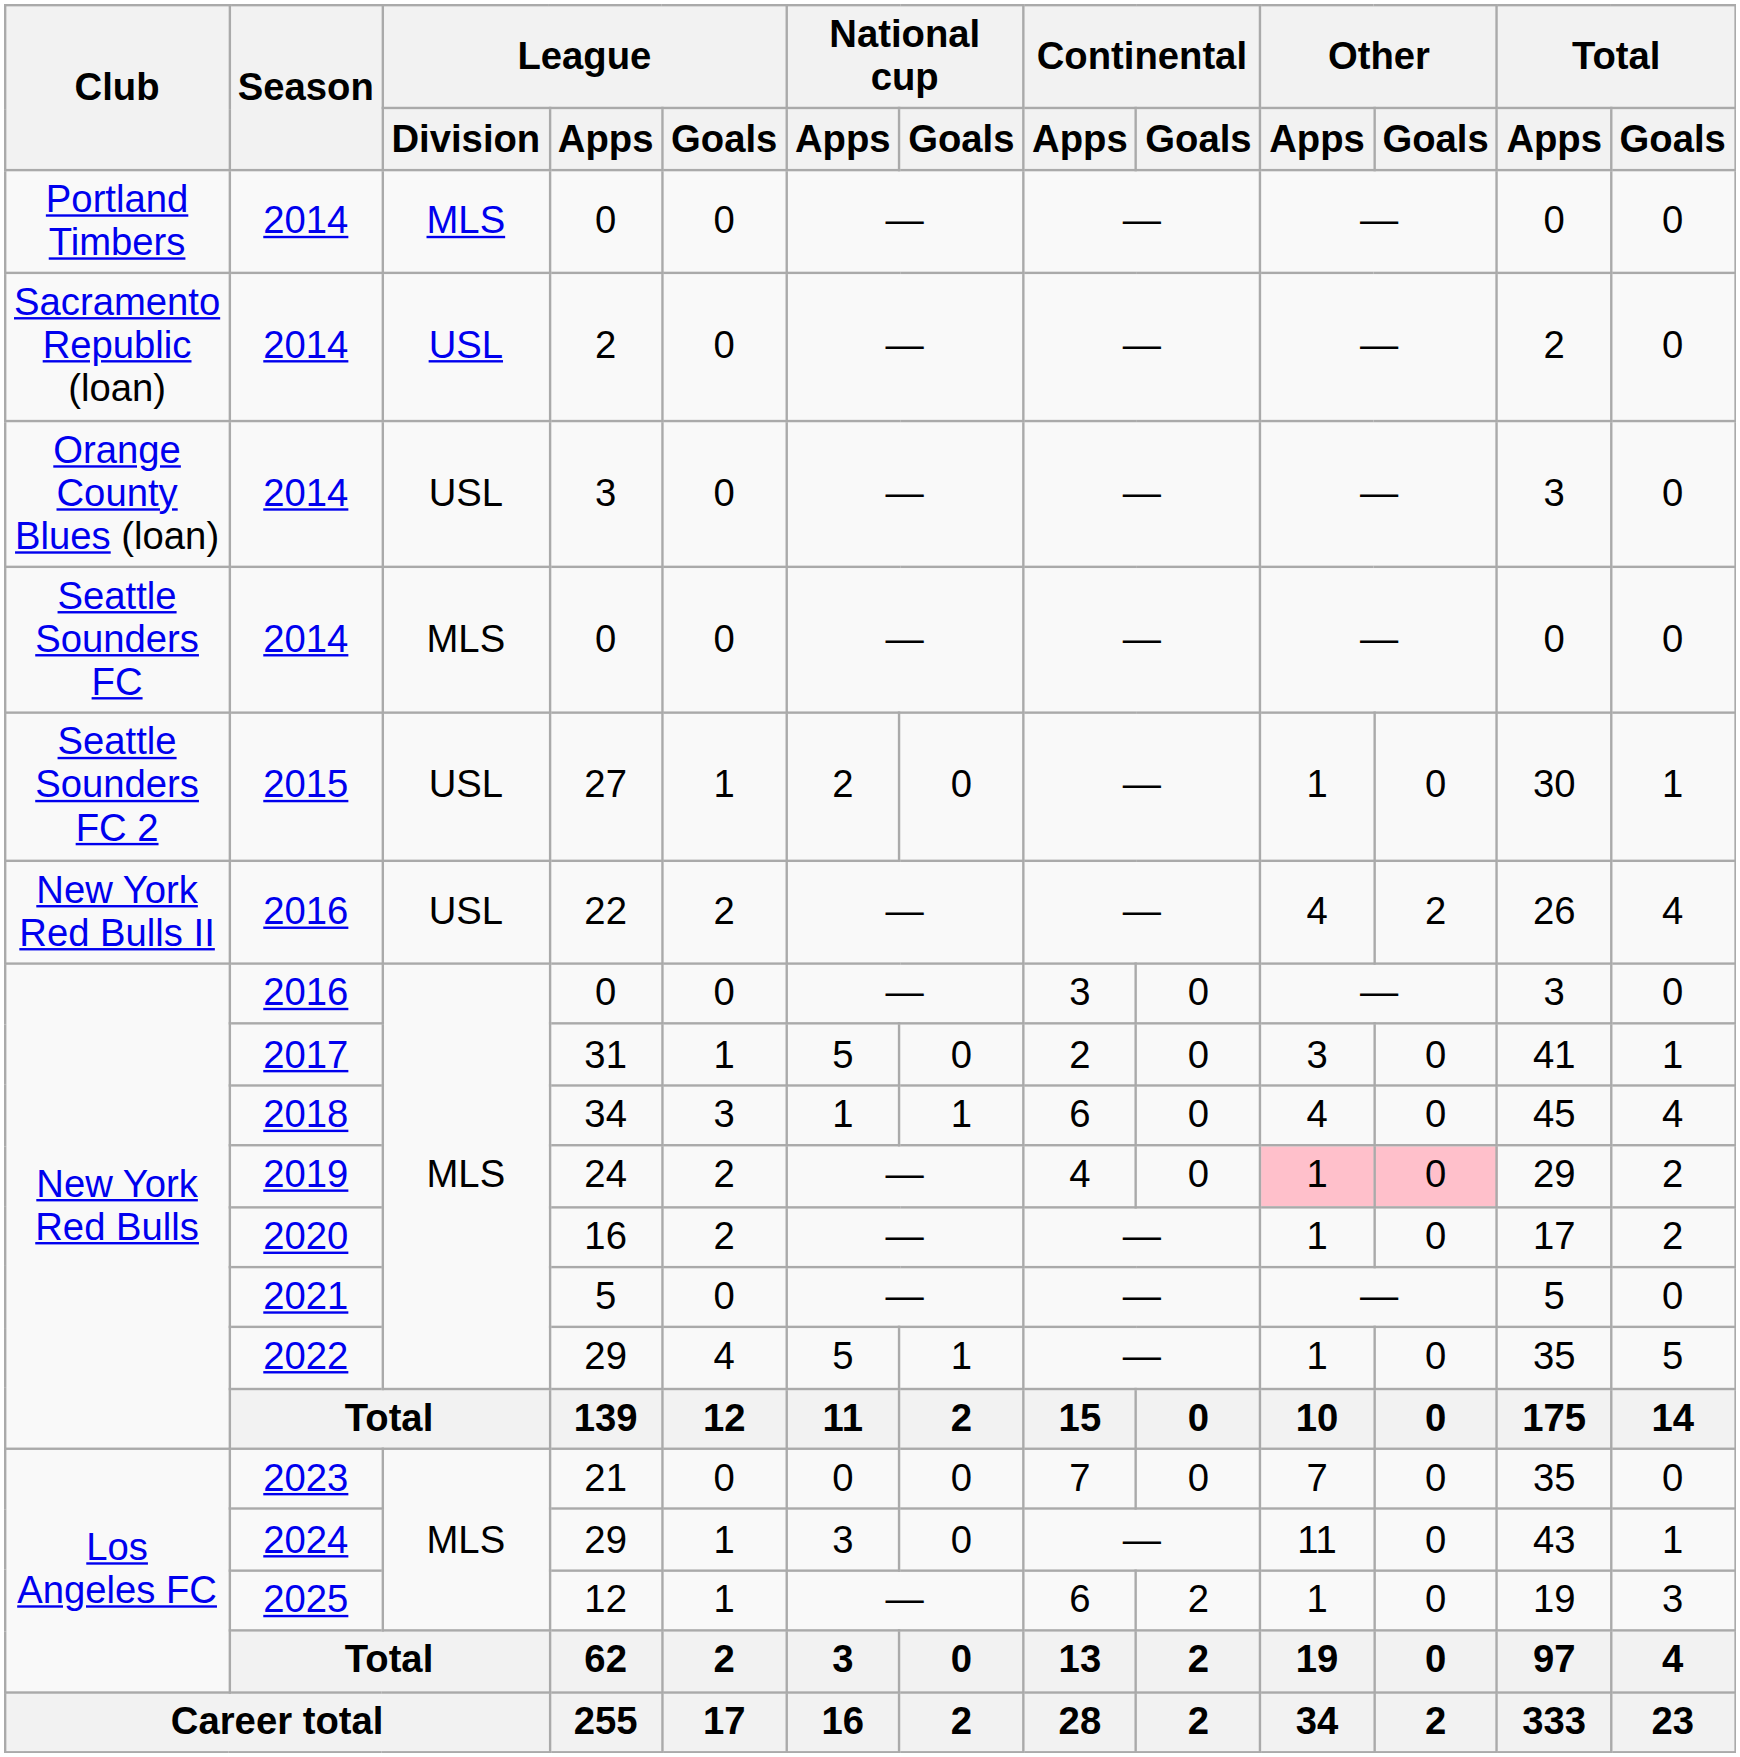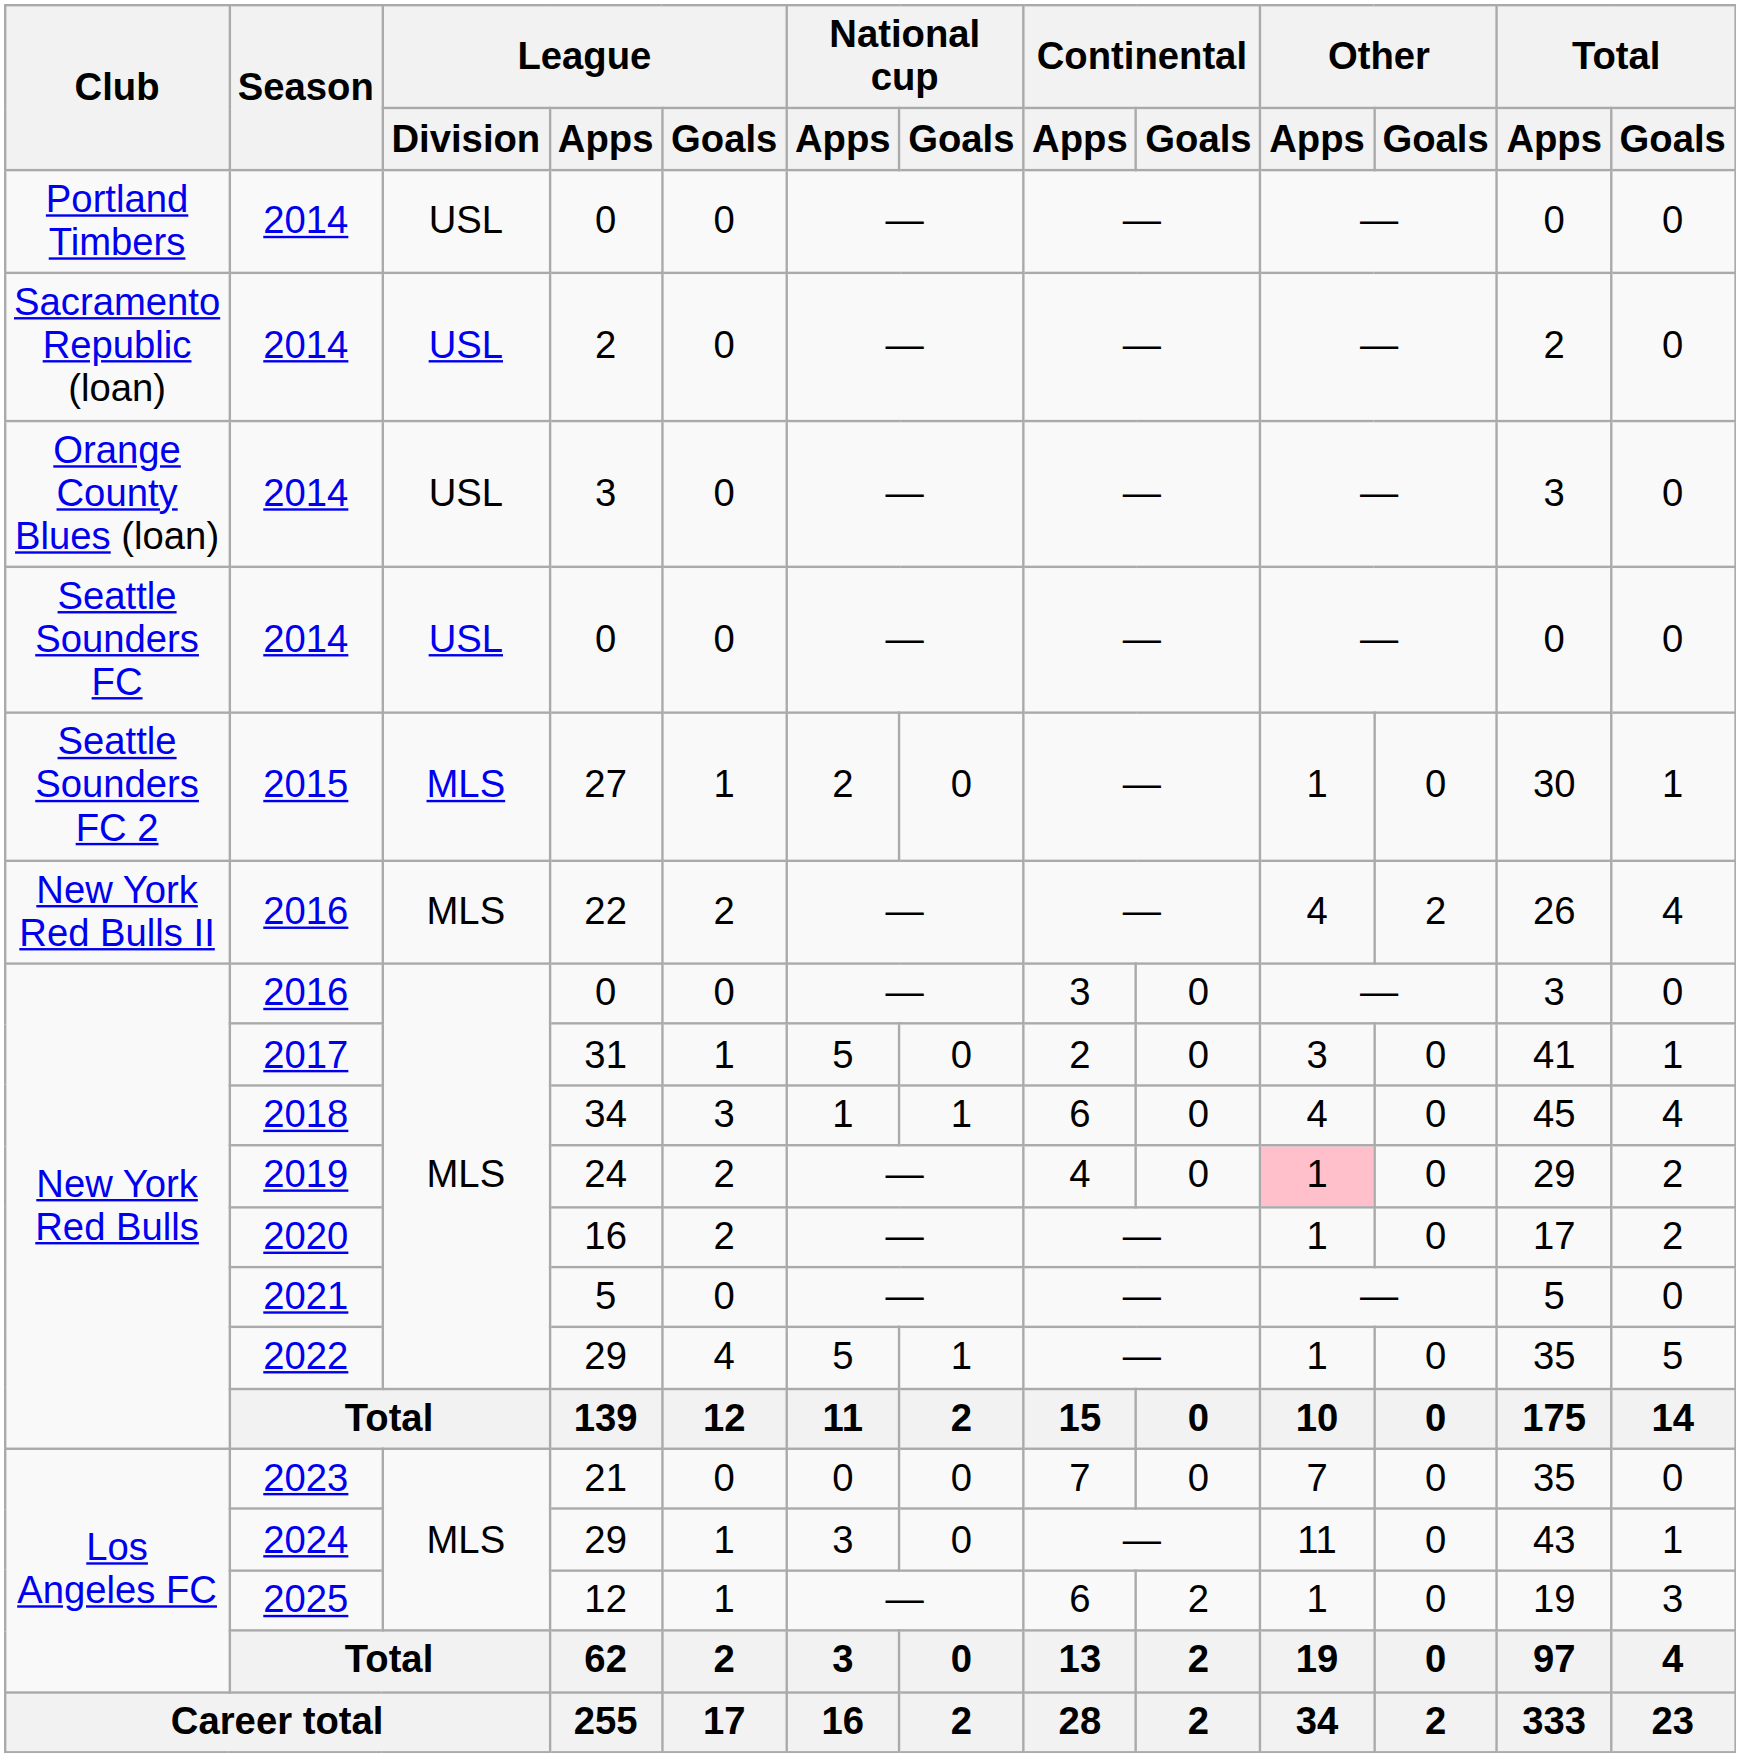Portland Timbers / 0 | League / Division: MLS -> USL
Seattle Sounders FC / 0 | League / Division: MLS -> USL
27 | League / Division: USL -> MLS
22 | League / Division: USL -> MLS
24 | Other / Goals: pink background -> no background
